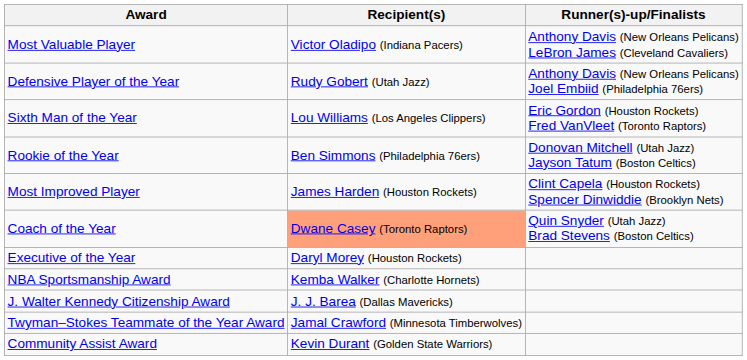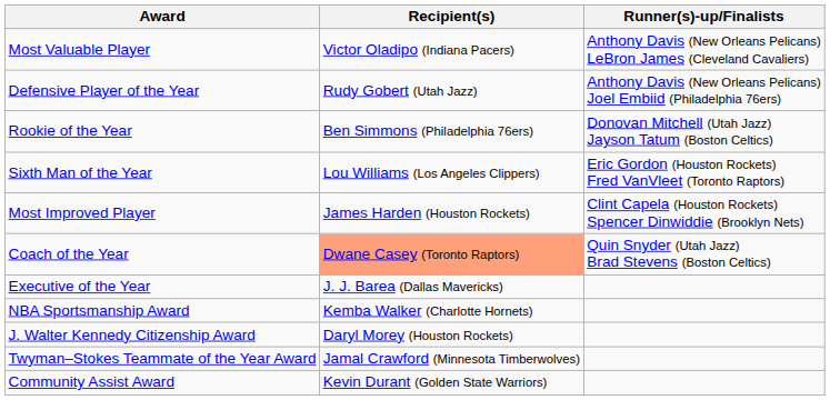rows swapped: Rookie of the Year <-> Sixth Man of the Year
Executive of the Year | Recipient(s): Daryl Morey (Houston Rockets) -> J. J. Barea (Dallas Mavericks)
J. Walter Kennedy Citizenship Award | Recipient(s): J. J. Barea (Dallas Mavericks) -> Daryl Morey (Houston Rockets)
